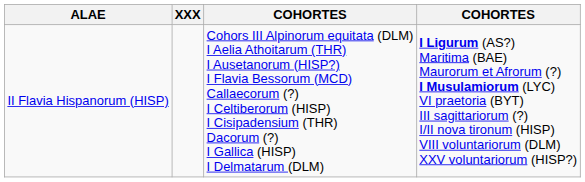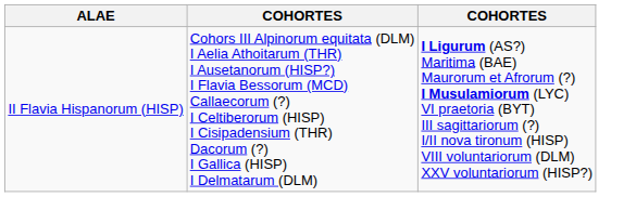- column: XXX
